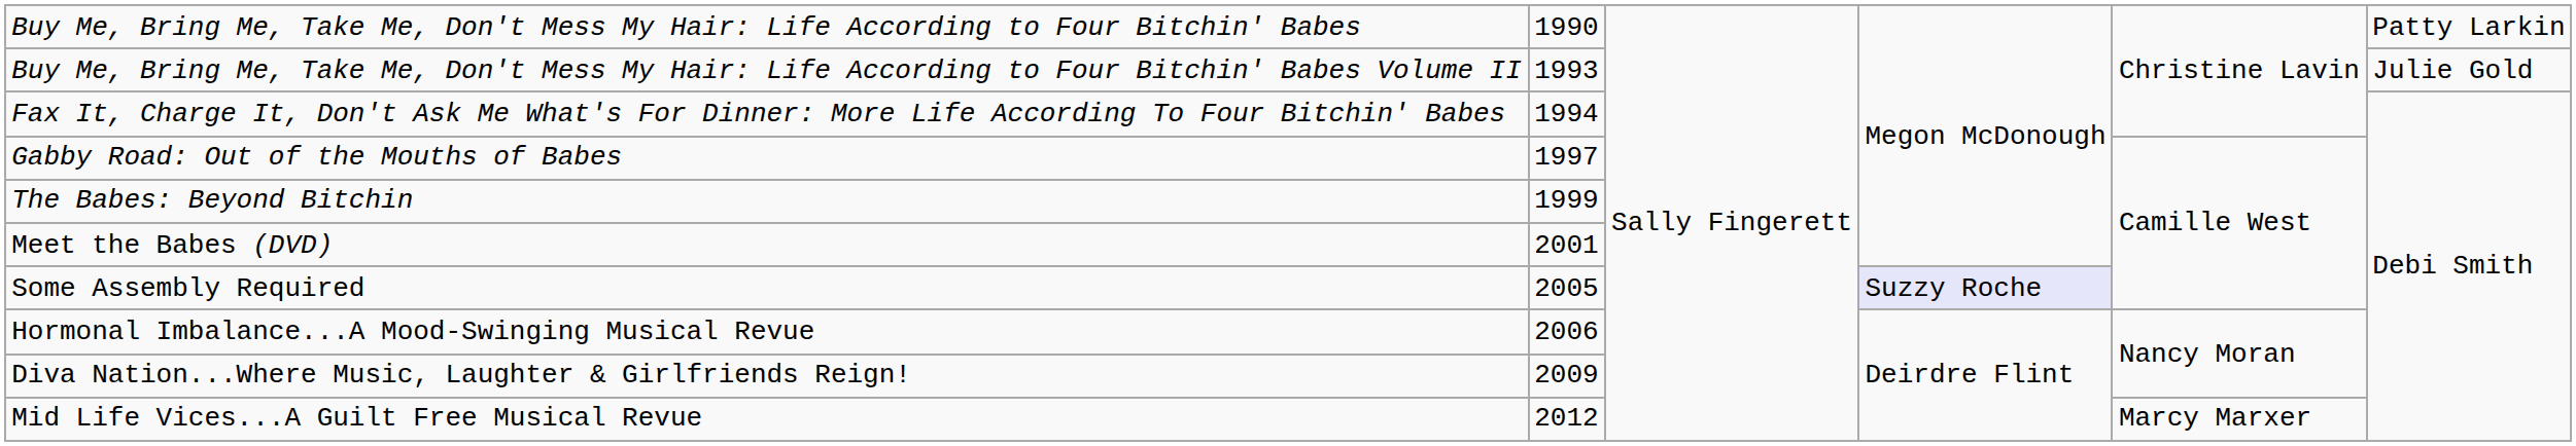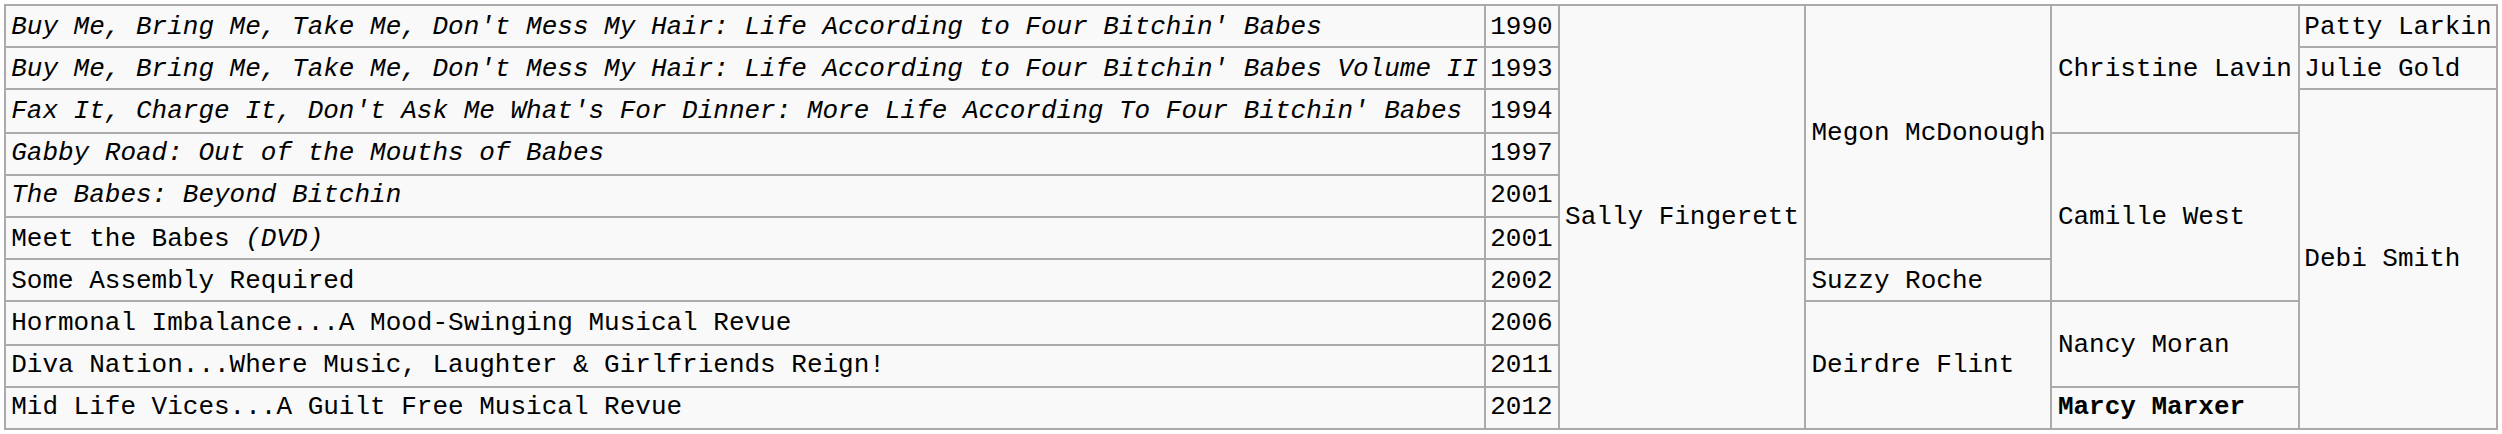The Babes: Beyond Bitchin | column 2: 1999 -> 2001
Some Assembly Required | column 2: 2005 -> 2002
Some Assembly Required | column 4: lavender background -> no background
Diva Nation...Where Music, Laughter & Girlfriends Reign! | column 2: 2009 -> 2011
Mid Life Vices...A Guilt Free Musical Revue | column 5: normal -> bold
